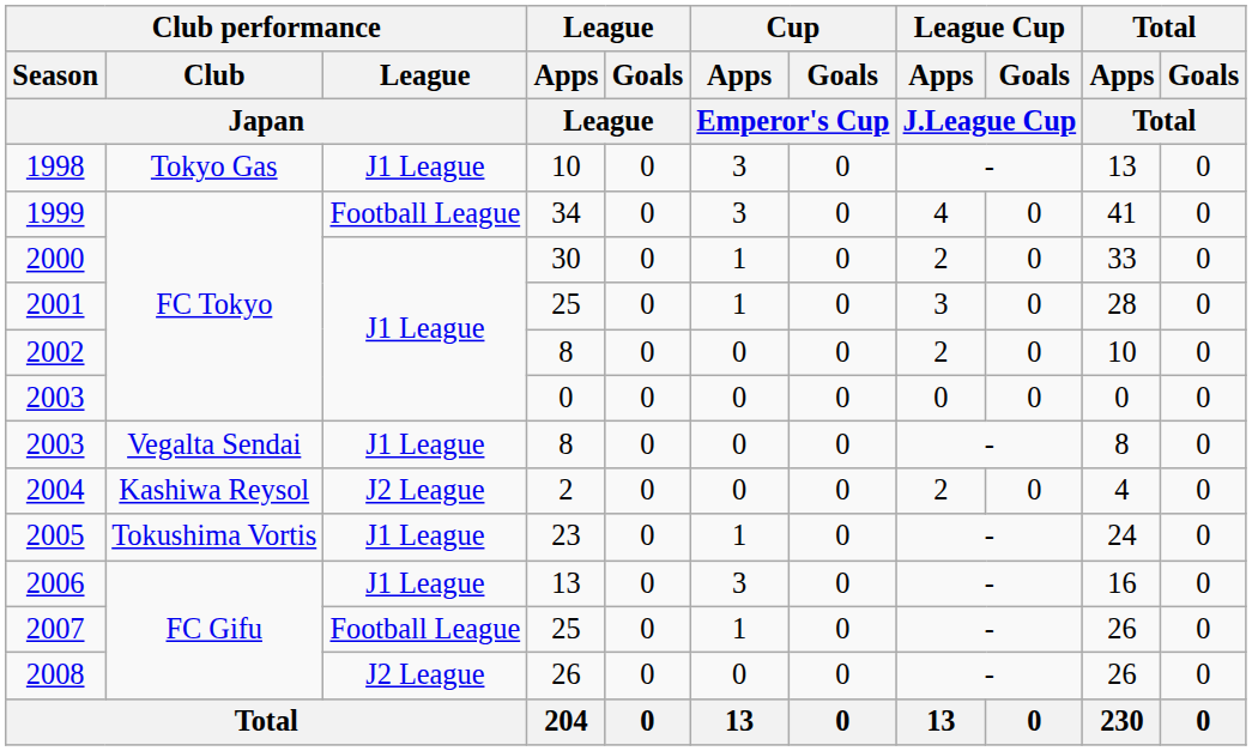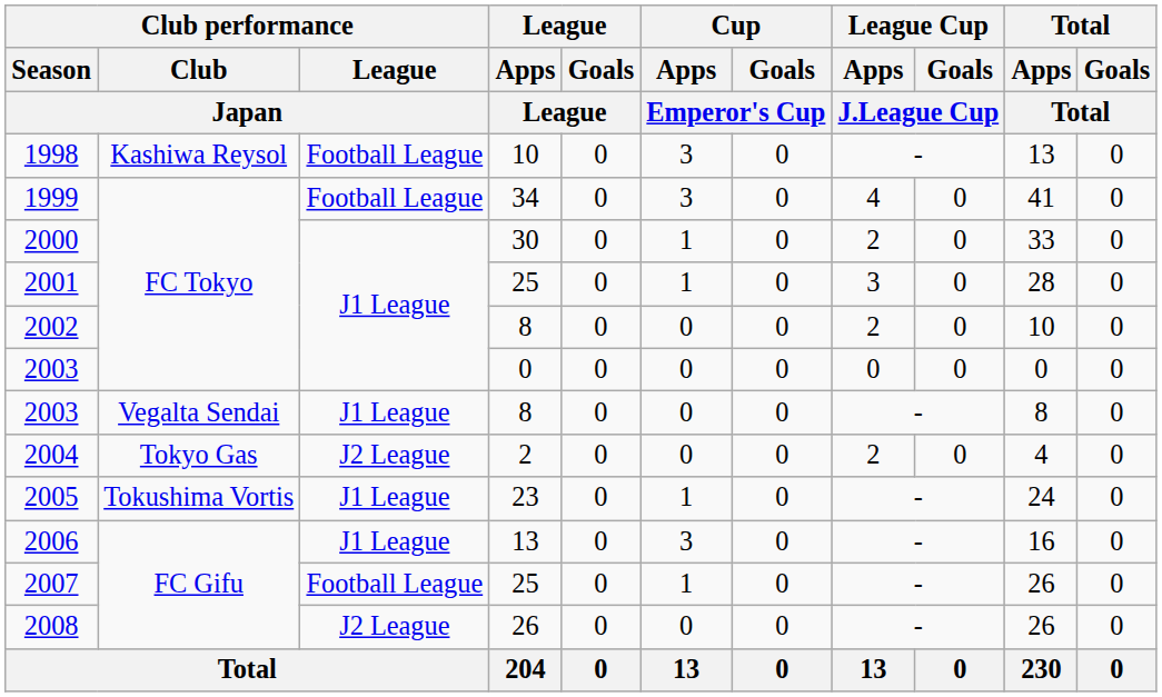1998 | Club performance / Club / Japan: Tokyo Gas -> Kashiwa Reysol
1998 | Club performance / League / Japan: J1 League -> Football League
2004 | Club performance / Club / Japan: Kashiwa Reysol -> Tokyo Gas
